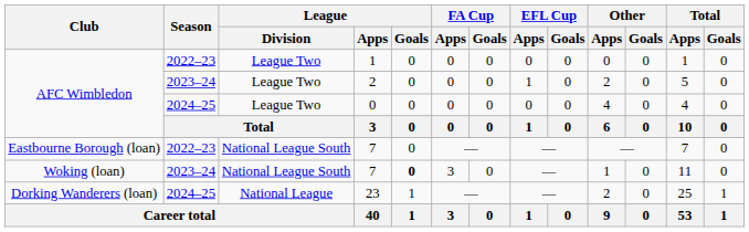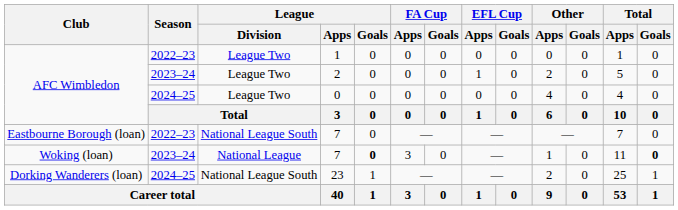Woking (loan) / 7 | League / Division: National League South -> National League
Woking (loan) / 7 | Total / Goals: normal -> bold
23 | League / Division: National League -> National League South
